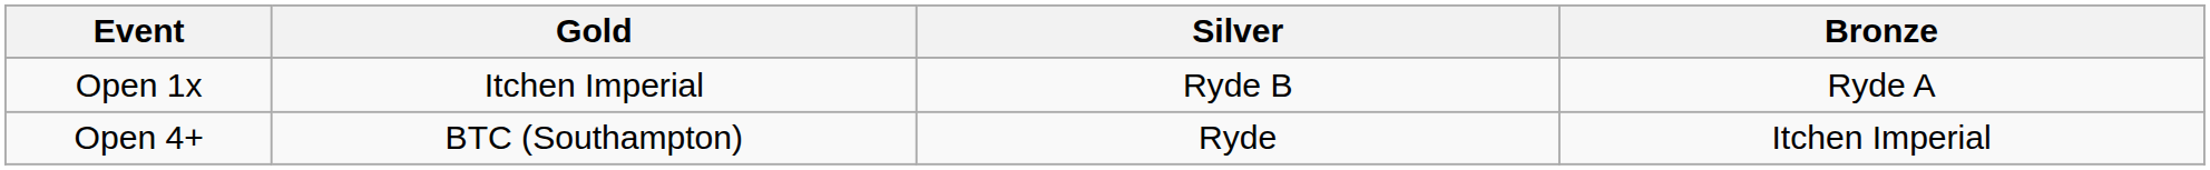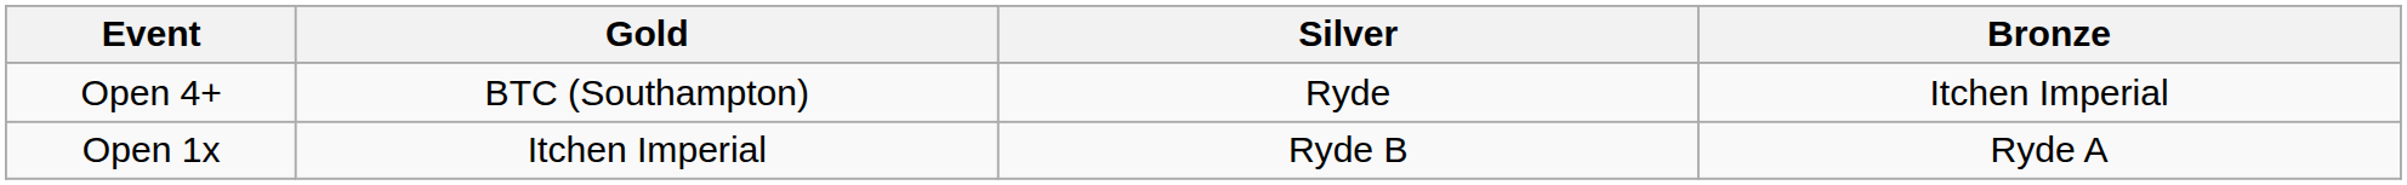rows swapped: Open 1x <-> Open 4+
